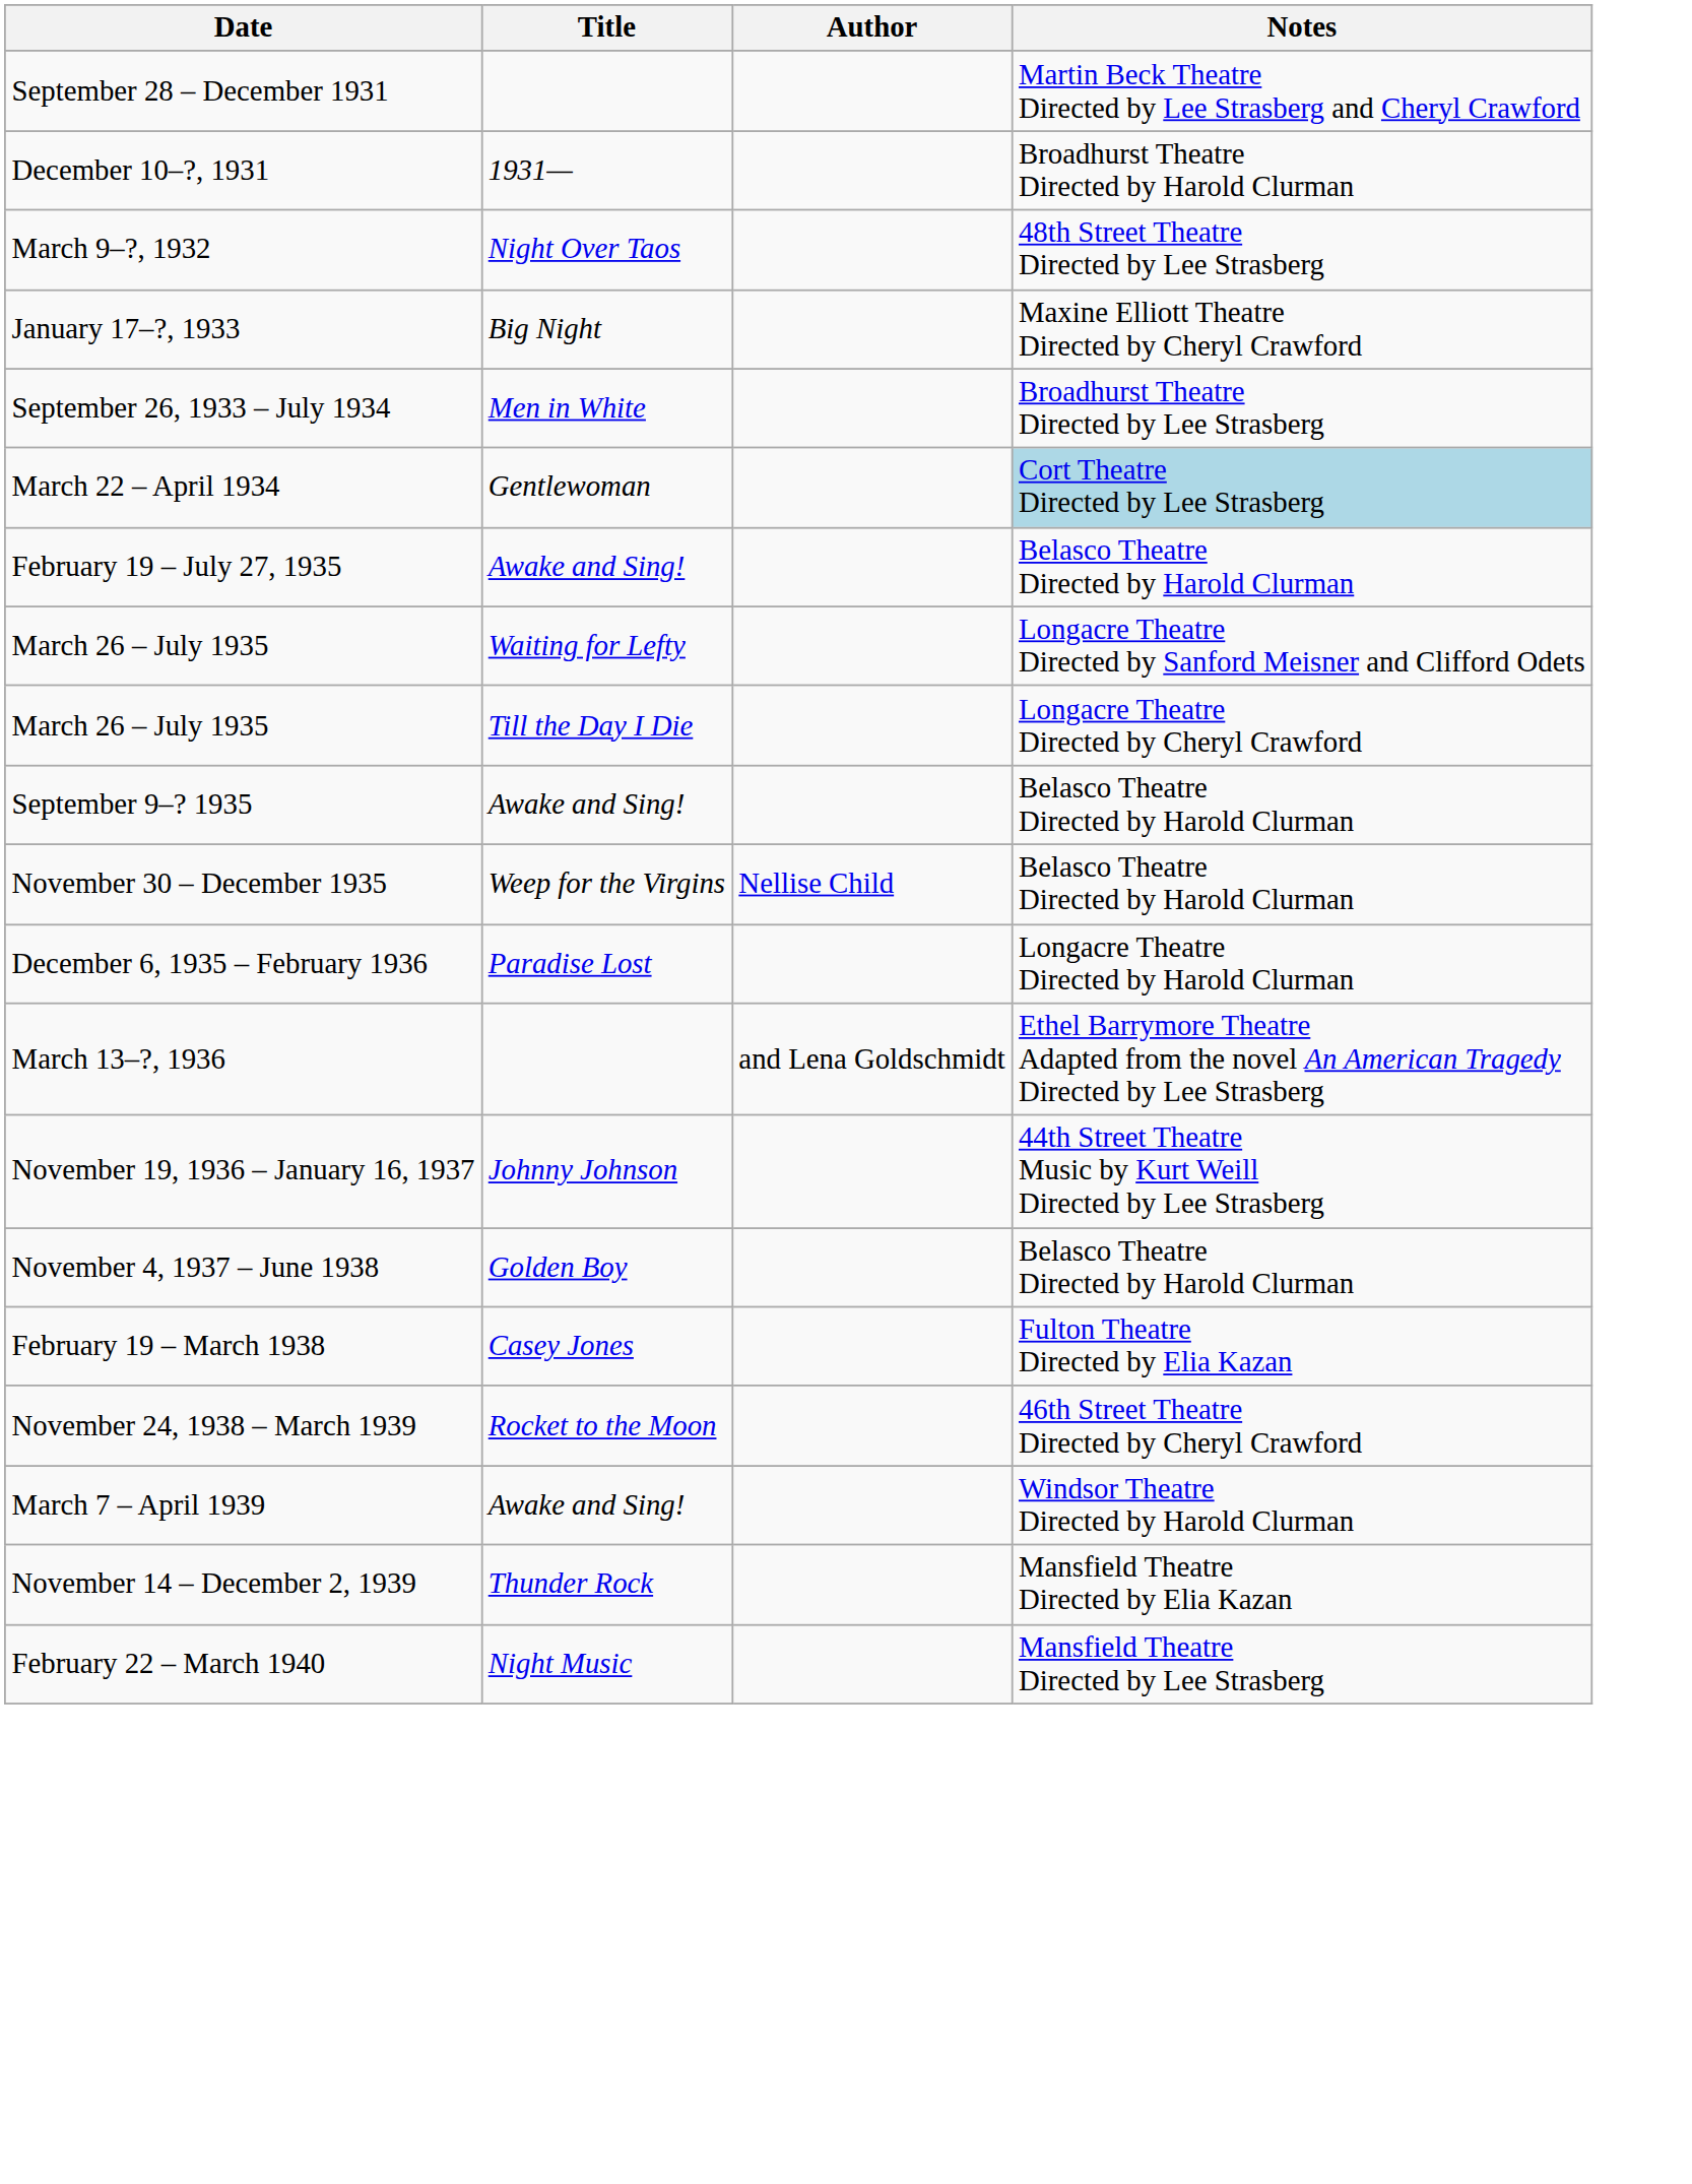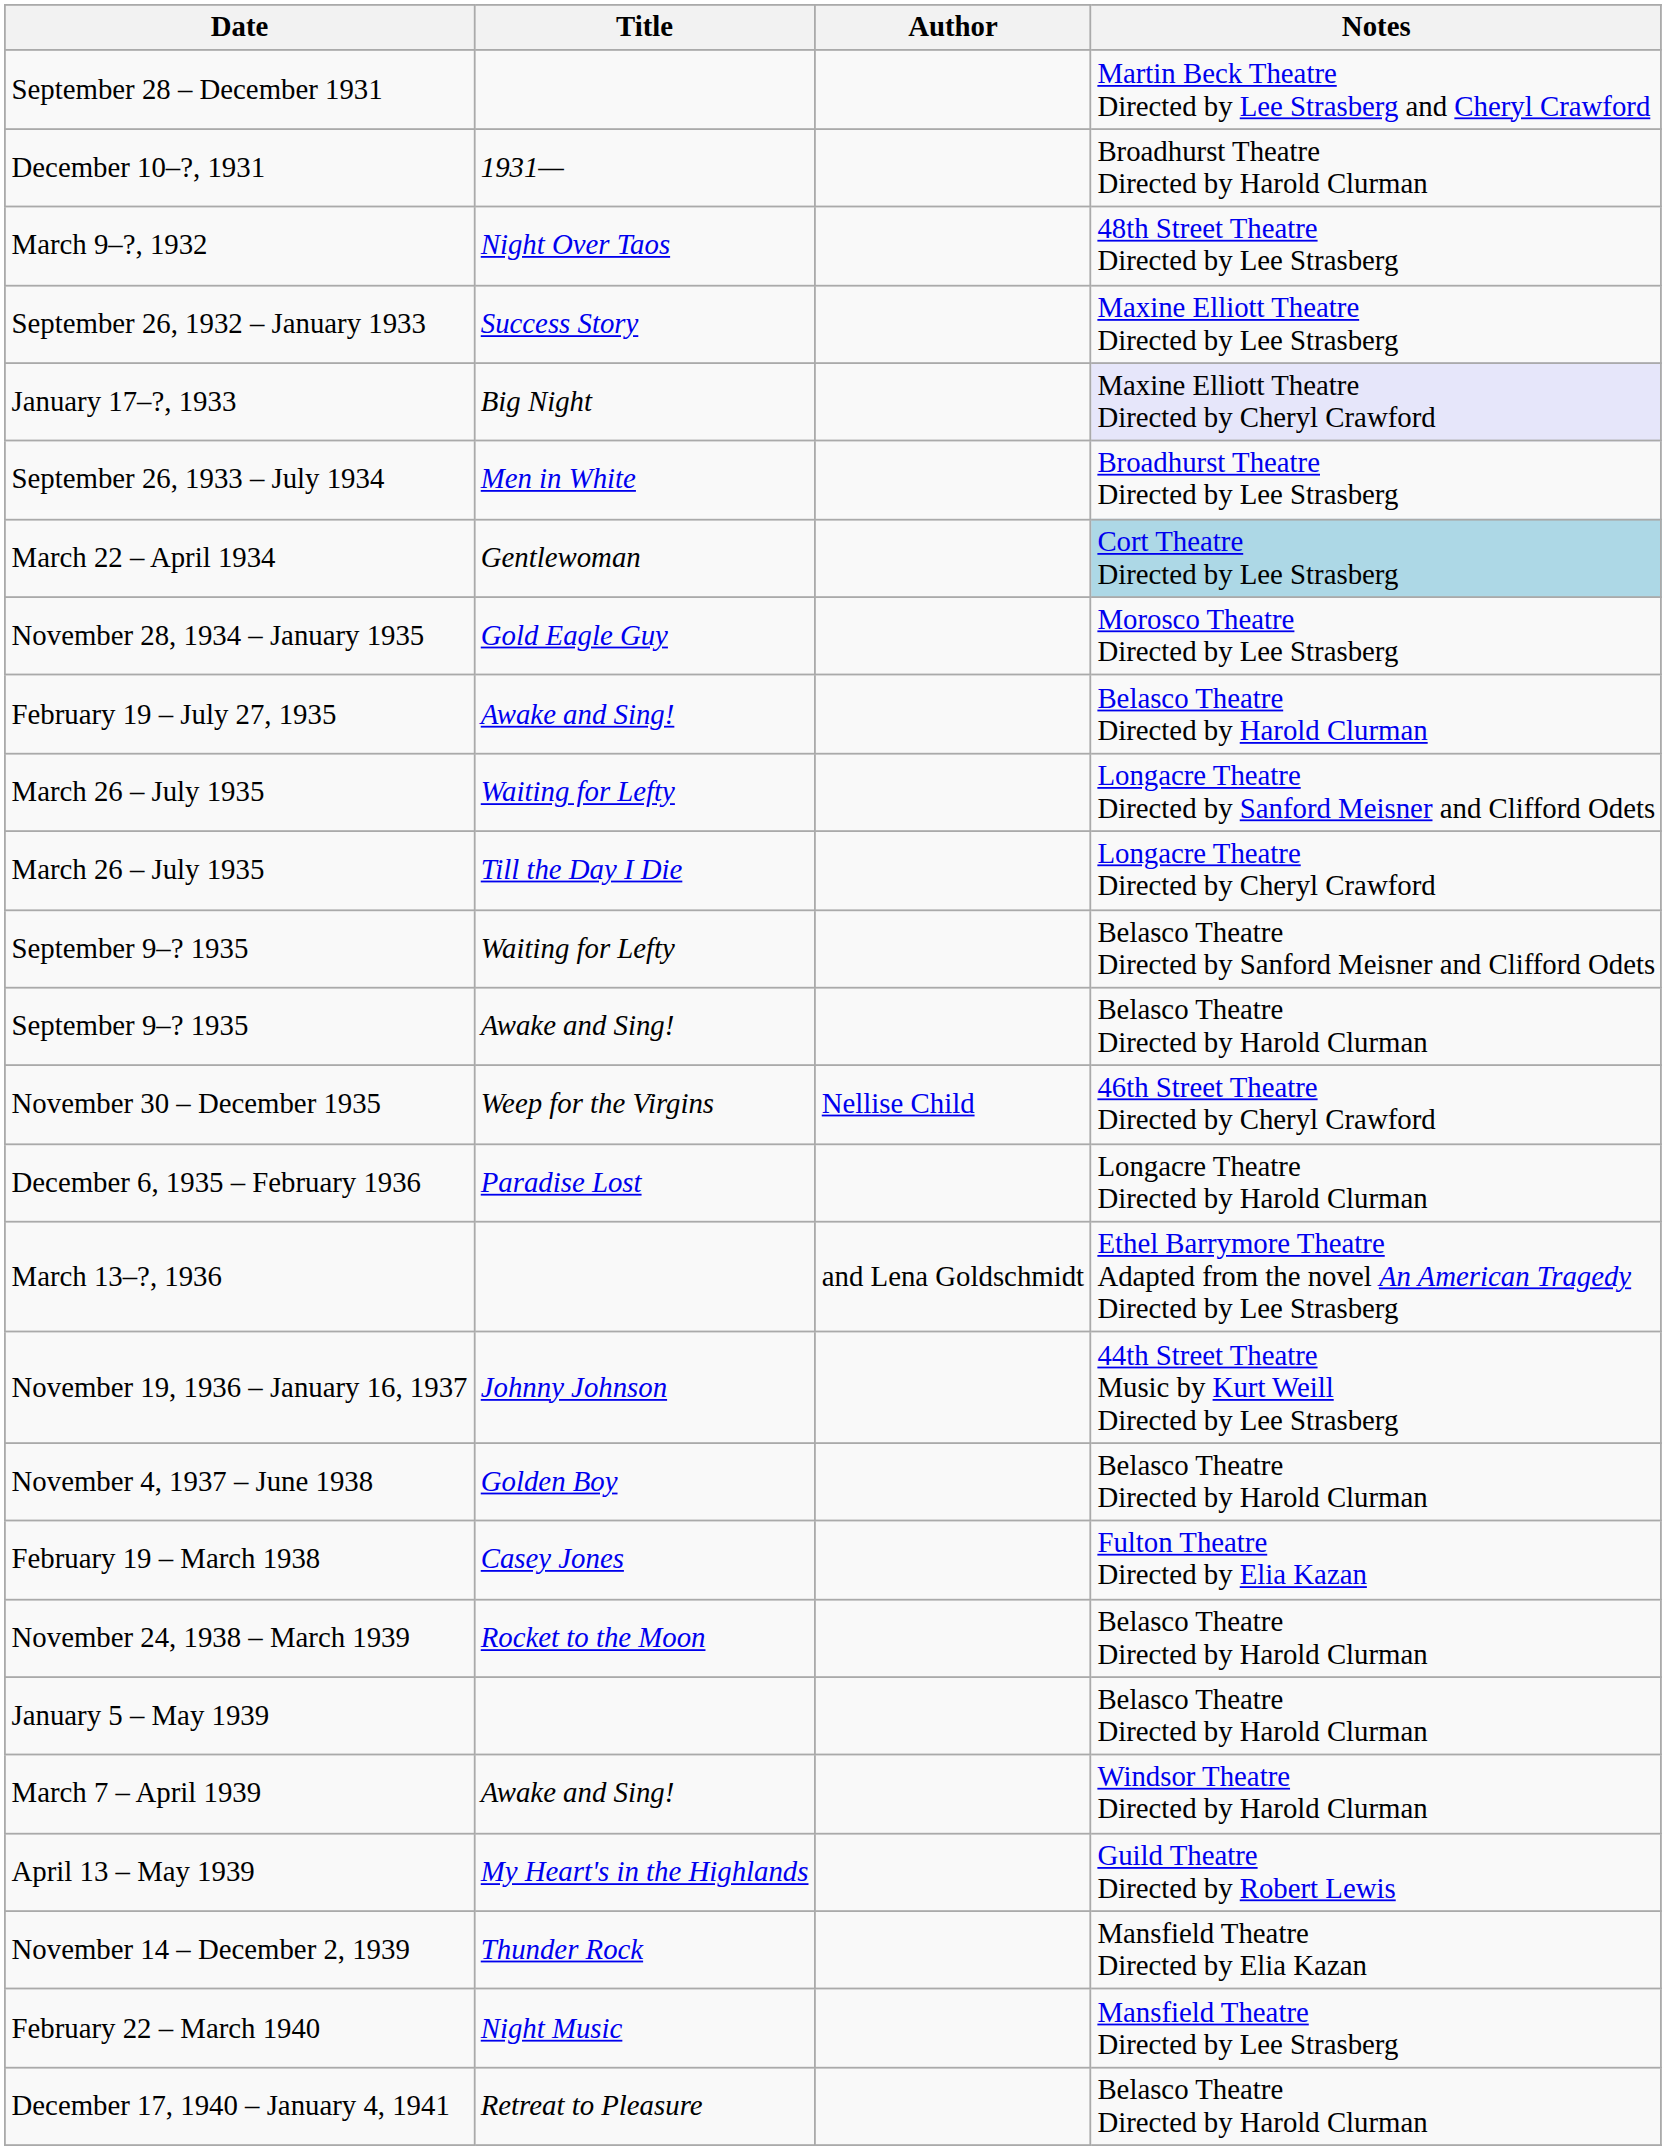+ row: September 26, 1932 – January 1933 | Success Story | Maxine Elliott Theatre Directed by Lee Strasberg
January 17–?, 1933 | Notes: no background -> lavender background
+ row: November 28, 1934 – January 1935 | Gold Eagle Guy | Morosco Theatre Directed by Lee Strasberg
+ row: September 9–? 1935 | Waiting for Lefty | Belasco Theatre Directed by Sanford Meisner and Clifford Odets
November 30 – December 1935 | Notes: Belasco Theatre Directed by Harold Clurman -> 46th Street Theatre Directed by Cheryl Crawford
November 24, 1938 – March 1939 | Notes: 46th Street Theatre Directed by Cheryl Crawford -> Belasco Theatre Directed by Harold Clurman
+ row: January 5 – May 1939 | Belasco Theatre Directed by Harold Clurman
+ row: April 13 – May 1939 | My Heart's in the Highlands | Guild Theatre Directed by Robert Lewis
+ row: December 17, 1940 – January 4, 1941 | Retreat to Pleasure | Belasco Theatre Directed by Harold Clurman
